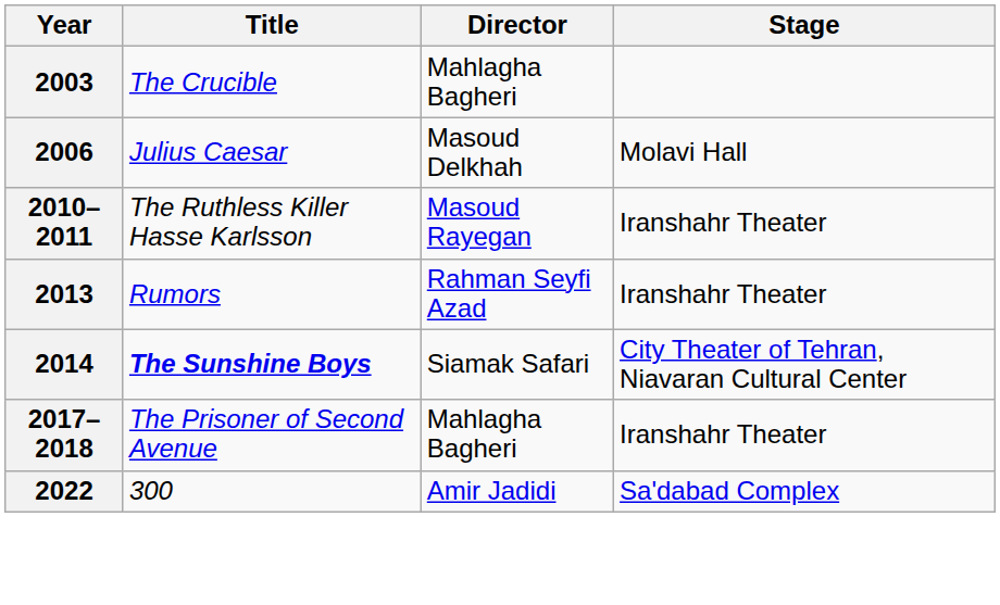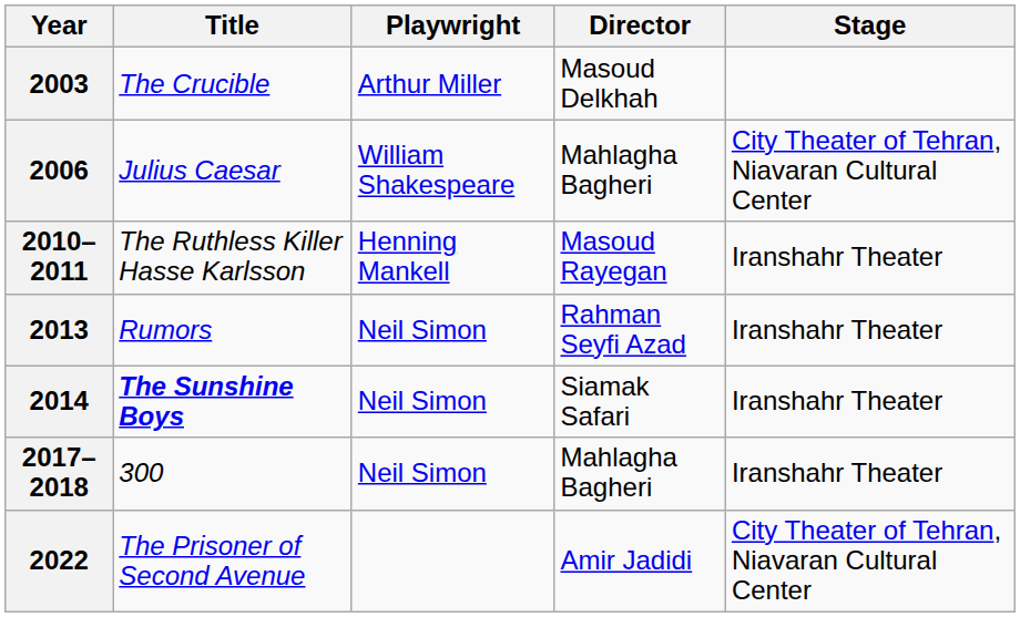+ column: Playwright | Arthur Miller | William Shakespeare | Henning Mankell | Neil Simon | Neil Simon | Neil Simon
2003 | Director: Mahlagha Bagheri -> Masoud Delkhah
2006 | Director: Masoud Delkhah -> Mahlagha Bagheri
2006 | Stage: Molavi Hall -> City Theater of Tehran, Niavaran Cultural Center
2014 | Stage: City Theater of Tehran, Niavaran Cultural Center -> Iranshahr Theater
2017–2018 | Title: The Prisoner of Second Avenue -> 300
2022 | Title: 300 -> The Prisoner of Second Avenue
2022 | Stage: Sa'dabad Complex -> City Theater of Tehran, Niavaran Cultural Center
